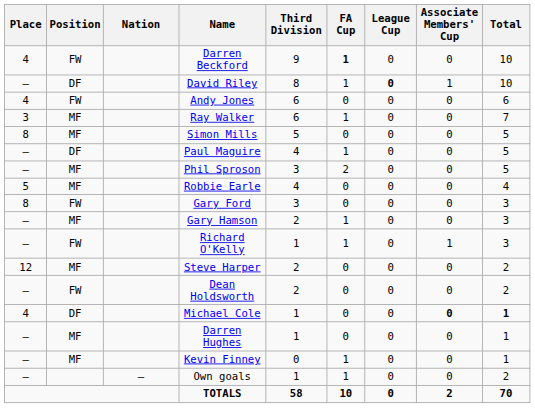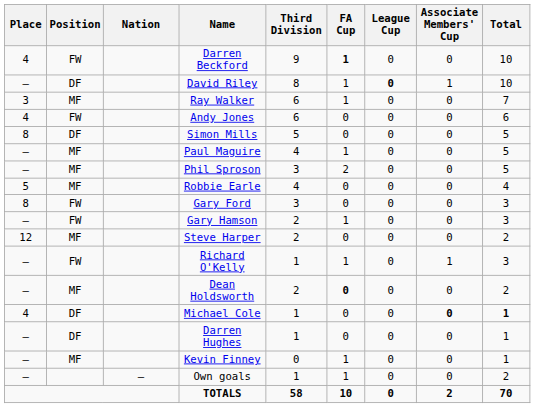rows swapped: Ray Walker <-> Andy Jones
Simon Mills | Position: MF -> DF
Paul Maguire | Position: DF -> MF
Gary Hamson | Position: MF -> FW
rows swapped: Richard O'Kelly <-> Steve Harper
Dean Holdsworth | Position: FW -> MF
Dean Holdsworth | FA Cup: normal -> bold
Darren Hughes | Position: MF -> DF
